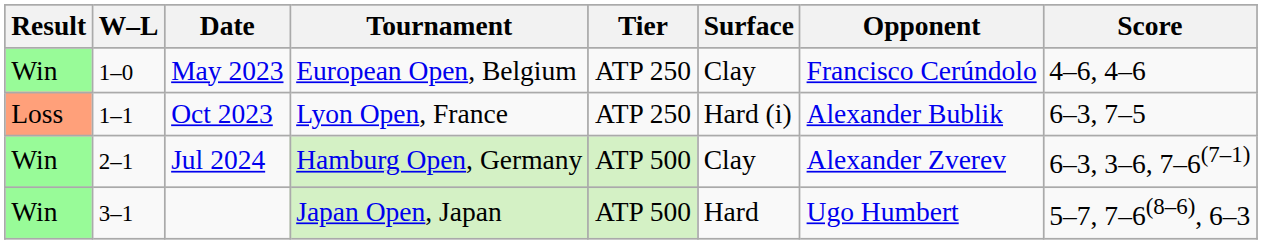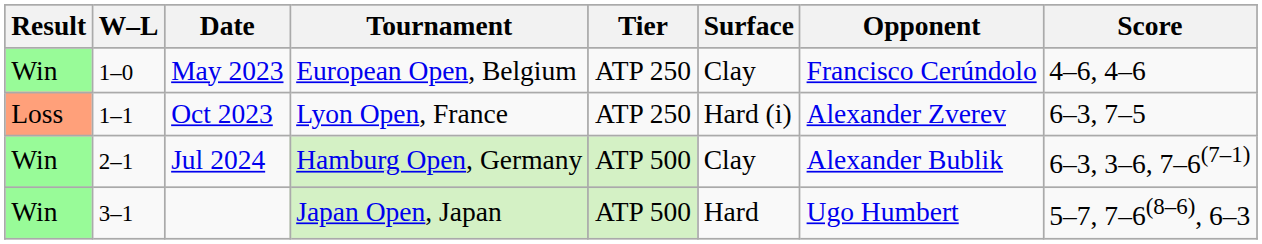Oct 2023 | Opponent: Alexander Bublik -> Alexander Zverev
Jul 2024 | Opponent: Alexander Zverev -> Alexander Bublik
